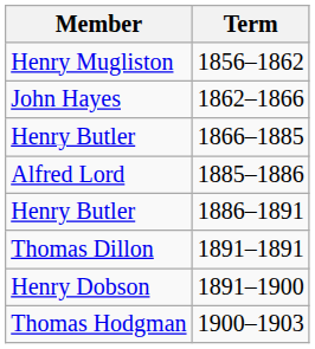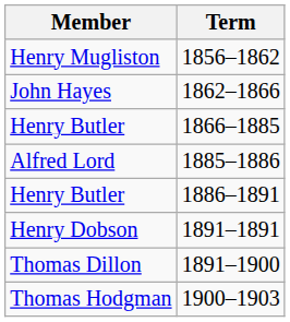1891–1891 | Member: Thomas Dillon -> Henry Dobson
1891–1900 | Member: Henry Dobson -> Thomas Dillon
